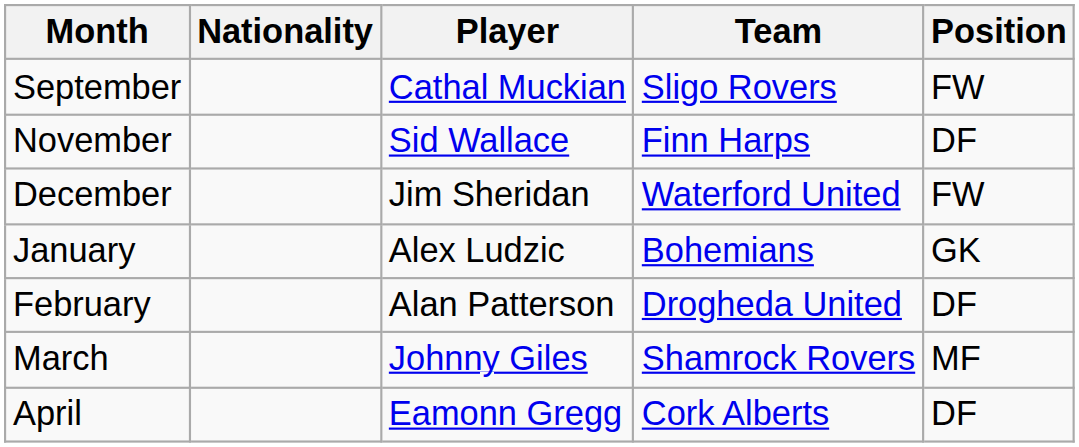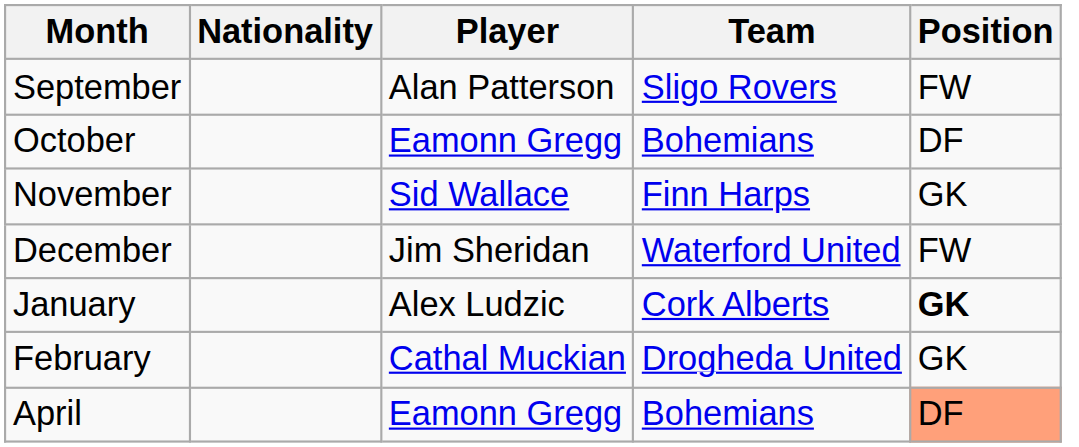September | Player: Cathal Muckian -> Alan Patterson
+ row: October | Eamonn Gregg | Bohemians | DF
November | Position: DF -> GK
January | Team: Bohemians -> Cork Alberts
January | Position: normal -> bold
February | Player: Alan Patterson -> Cathal Muckian
February | Position: DF -> GK
- row: March | Johnny Giles | Shamrock Rovers | MF
April | Team: Cork Alberts -> Bohemians
April | Position: no background -> lightsalmon background
